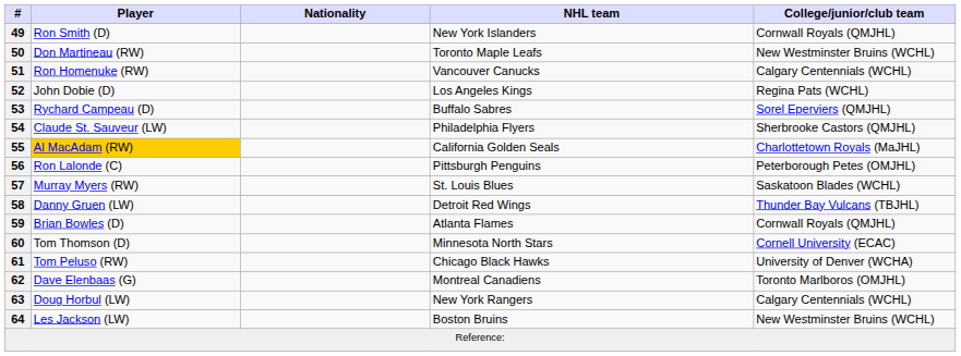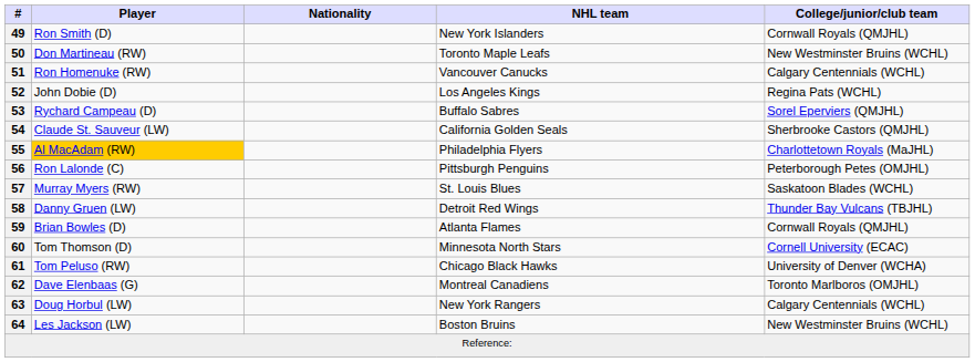54 | NHL team: Philadelphia Flyers -> California Golden Seals
55 | NHL team: California Golden Seals -> Philadelphia Flyers
